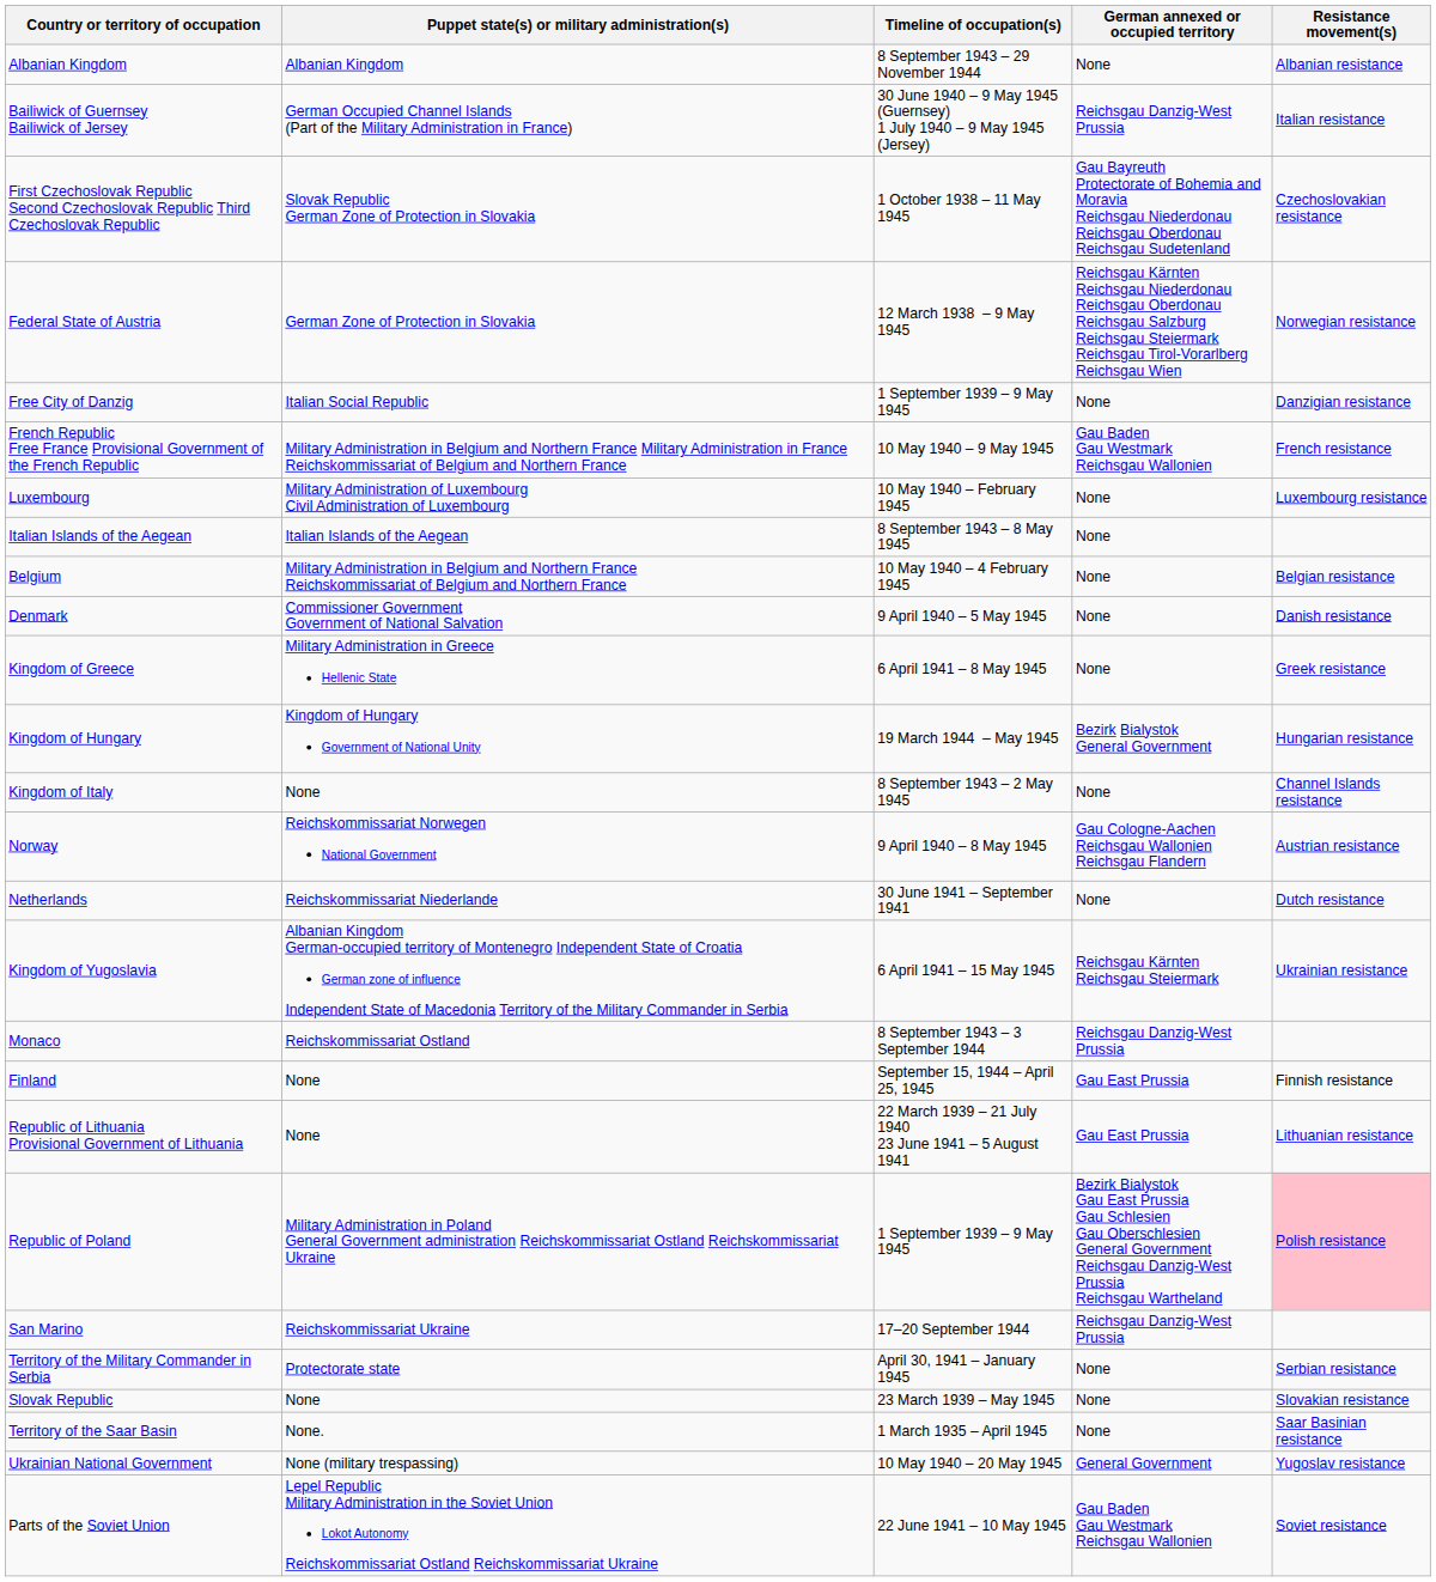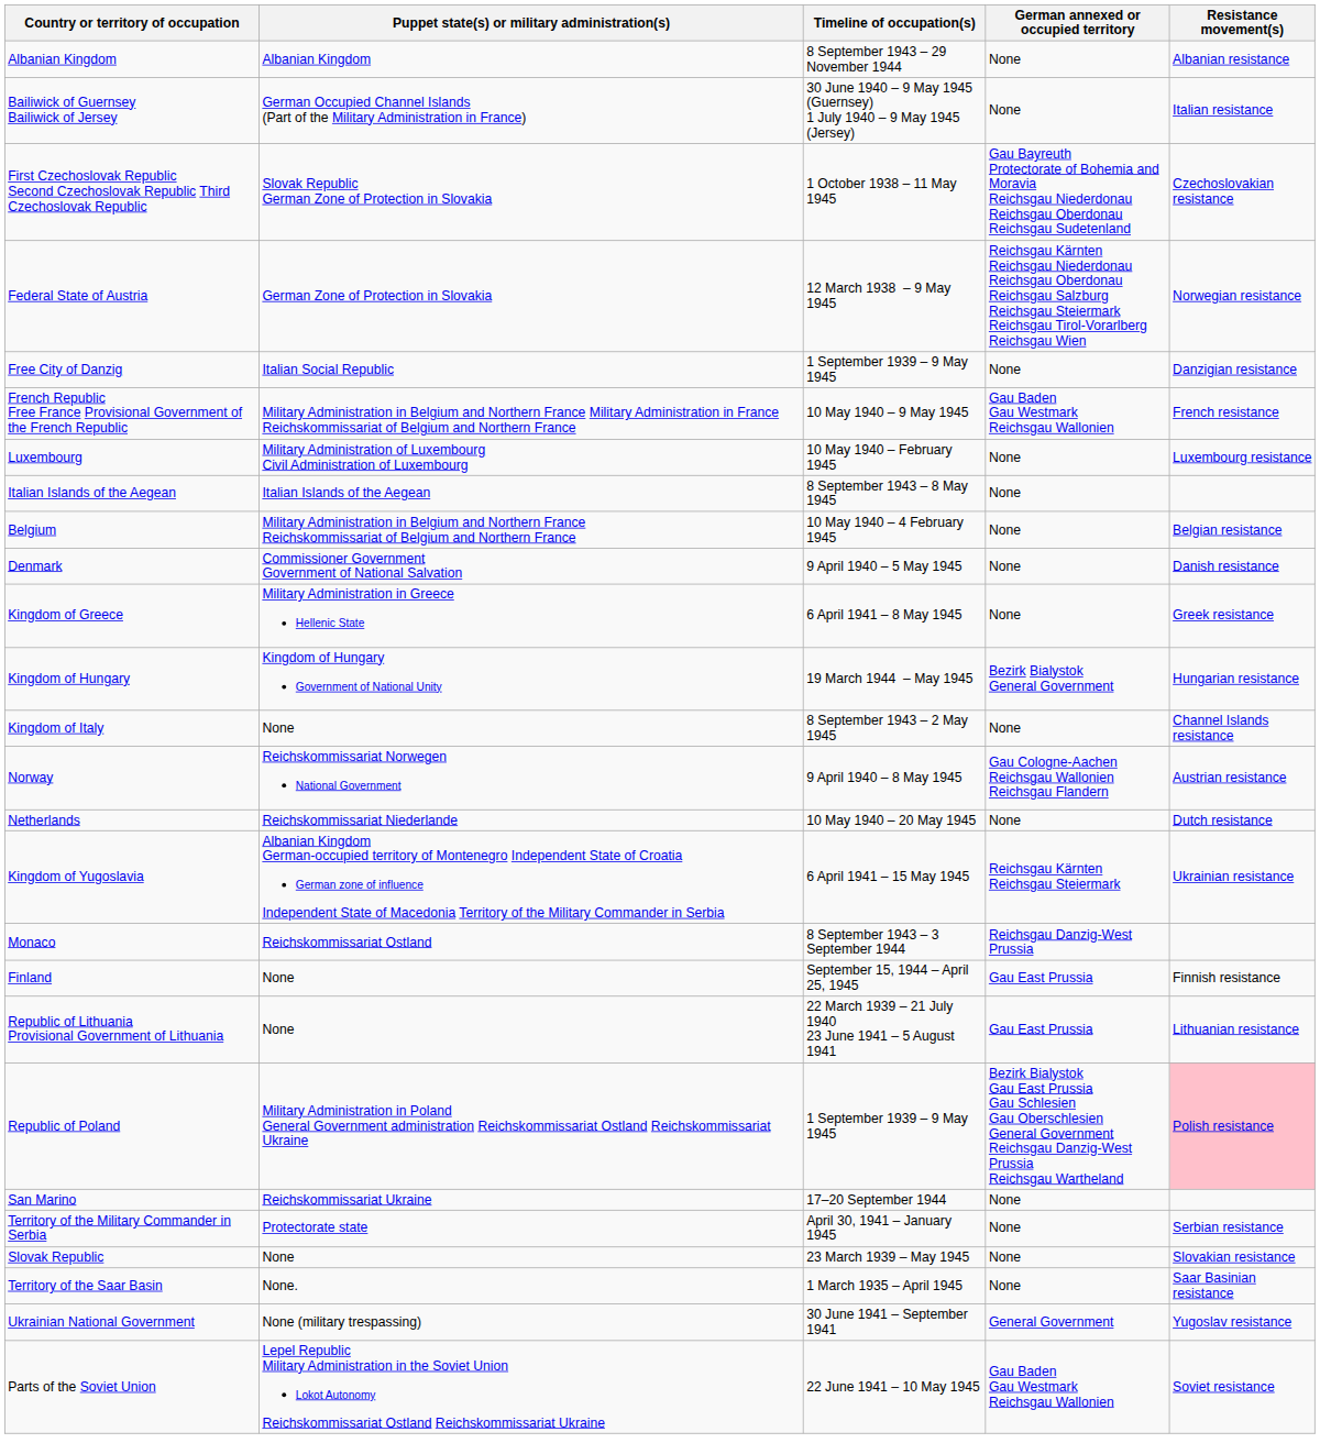Bailiwick of Guernsey Bailiwick of Jersey | German annexed or occupied territory: Reichsgau Danzig-West Prussia -> None
Netherlands | Timeline of occupation(s): 30 June 1941 – September 1941 -> 10 May 1940 – 20 May 1945
San Marino | German annexed or occupied territory: Reichsgau Danzig-West Prussia -> None
Ukrainian National Government | Timeline of occupation(s): 10 May 1940 – 20 May 1945 -> 30 June 1941 – September 1941
